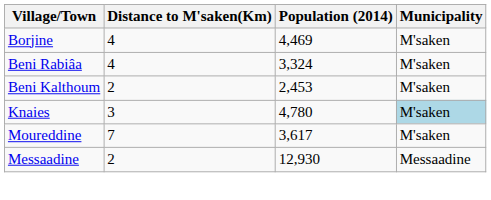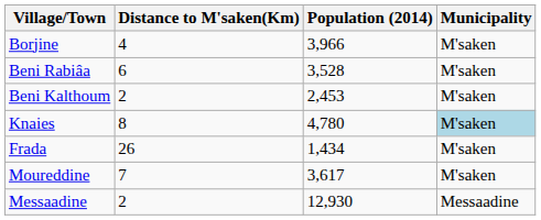Borjine | Population (2014): 4,469 -> 3,966
Beni Rabiâa | Distance to M'saken(Km): 4 -> 6
Beni Rabiâa | Population (2014): 3,324 -> 3,528
Knaies | Distance to M'saken(Km): 3 -> 8
+ row: Frada | 26 | 1,434 | M'saken
